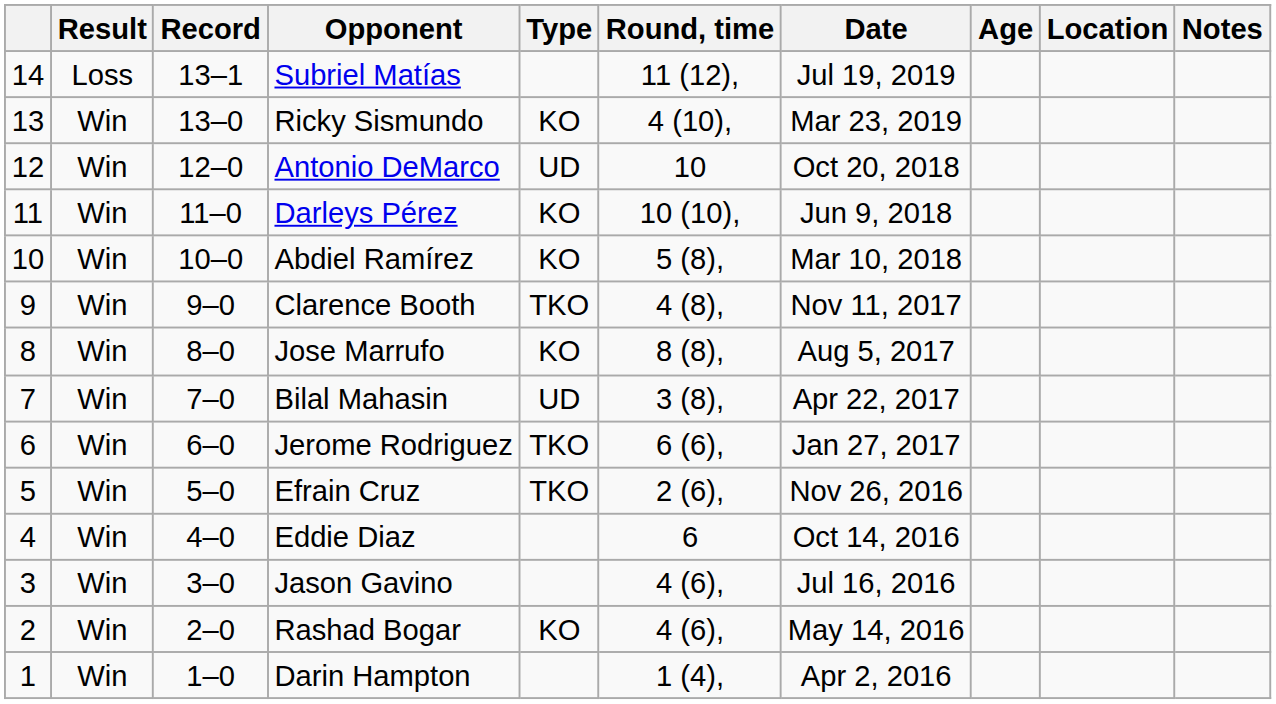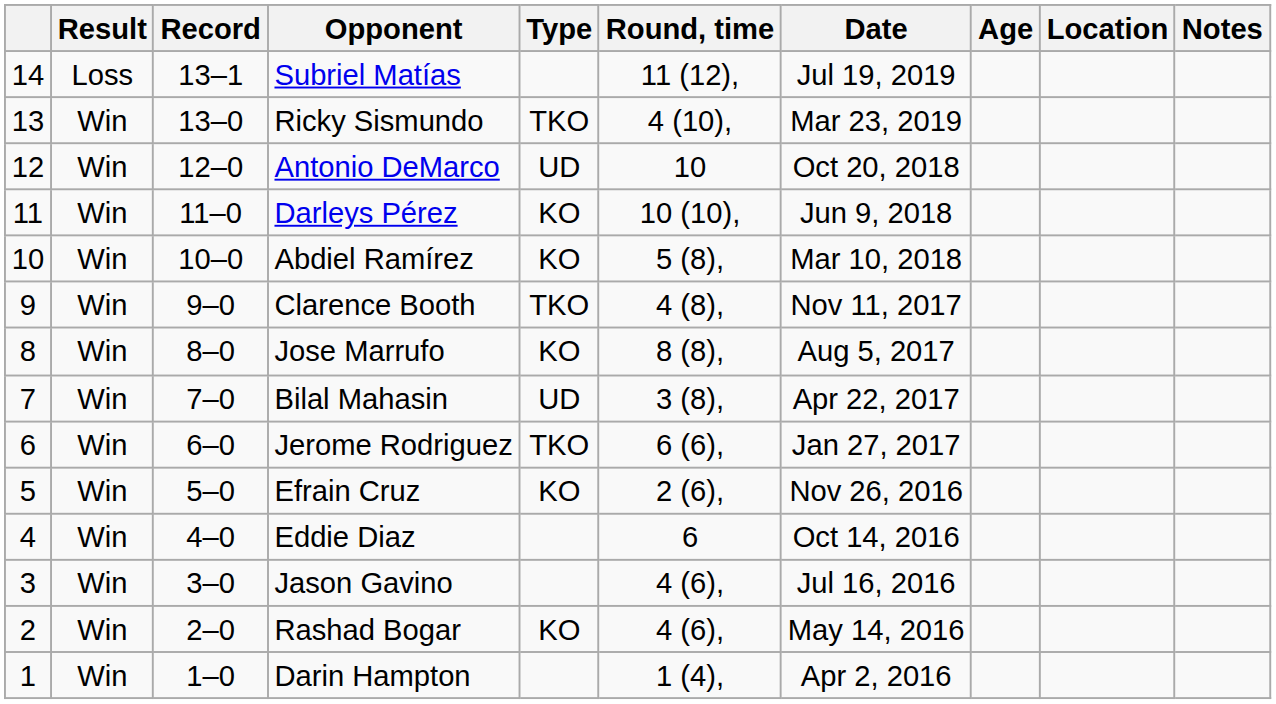Ricky Sismundo | Type: KO -> TKO
Efrain Cruz | Type: TKO -> KO
